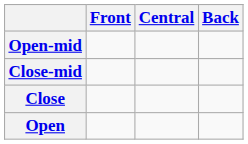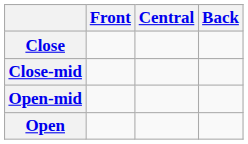rows swapped: Close <-> Open-mid
